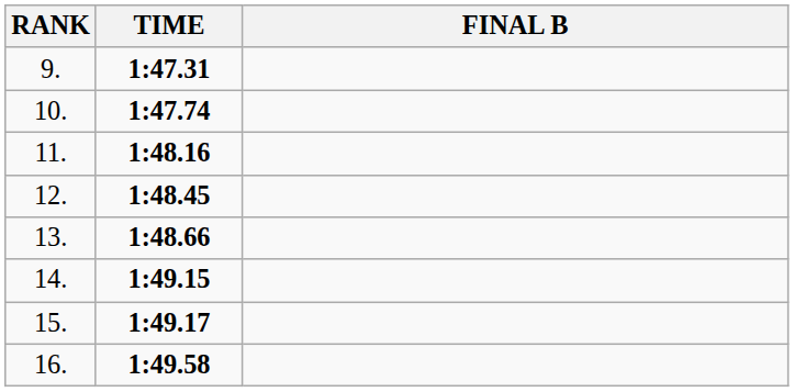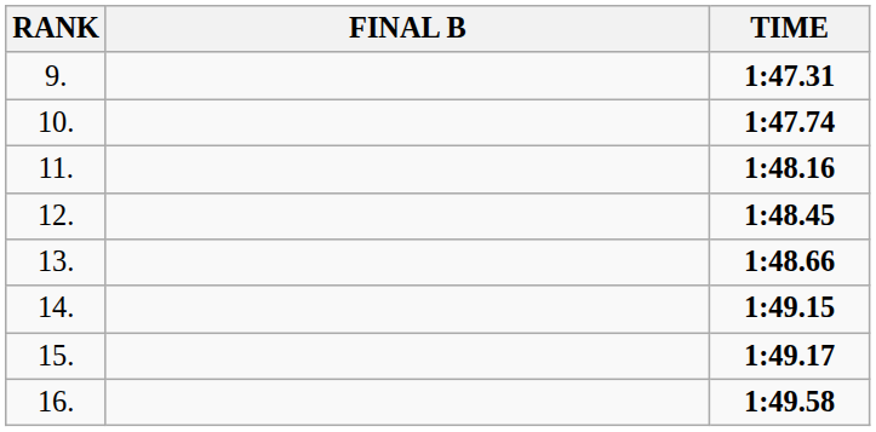columns swapped: FINAL B <-> TIME
